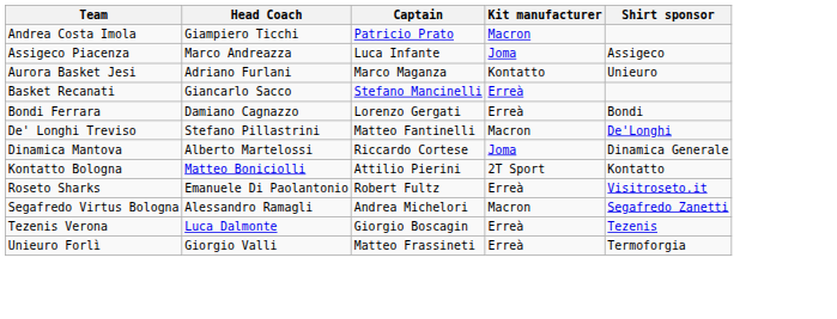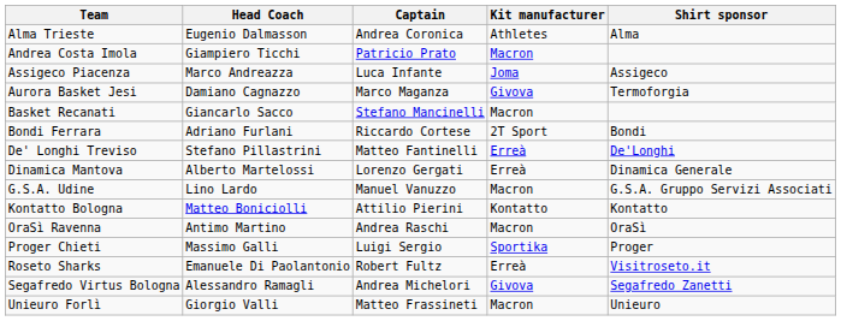+ row: Alma Trieste | Eugenio Dalmasson | Andrea Coronica | Athletes | Alma
Aurora Basket Jesi | Head Coach: Adriano Furlani -> Damiano Cagnazzo
Aurora Basket Jesi | Kit manufacturer: Kontatto -> Givova
Aurora Basket Jesi | Shirt sponsor: Unieuro -> Termoforgia
Basket Recanati | Kit manufacturer: Erreà -> Macron
Bondi Ferrara | Head Coach: Damiano Cagnazzo -> Adriano Furlani
Bondi Ferrara | Captain: Lorenzo Gergati -> Riccardo Cortese
Bondi Ferrara | Kit manufacturer: Erreà -> 2T Sport
De' Longhi Treviso | Kit manufacturer: Macron -> Erreà
Dinamica Mantova | Captain: Riccardo Cortese -> Lorenzo Gergati
Dinamica Mantova | Kit manufacturer: Joma -> Erreà
+ row: G.S.A. Udine | Lino Lardo | Manuel Vanuzzo | Macron | G.S.A. Gruppo Servizi Associati
Kontatto Bologna | Kit manufacturer: 2T Sport -> Kontatto
+ row: OraSì Ravenna | Antimo Martino | Andrea Raschi | Macron | OraSì
+ row: Proger Chieti | Massimo Galli | Luigi Sergio | Sportika | Proger
Segafredo Virtus Bologna | Kit manufacturer: Macron -> Givova
- row: Tezenis Verona | Luca Dalmonte | Giorgio Boscagin | Erreà | Tezenis
Unieuro Forlì | Kit manufacturer: Erreà -> Macron
Unieuro Forlì | Shirt sponsor: Termoforgia -> Unieuro
